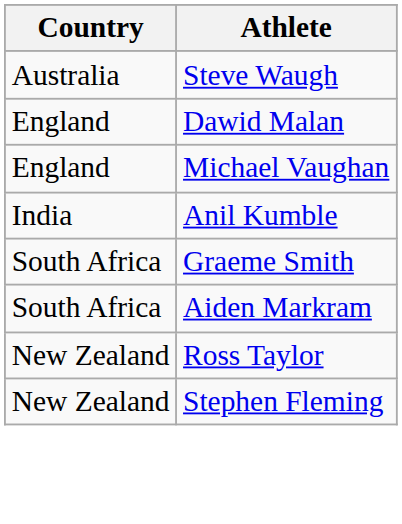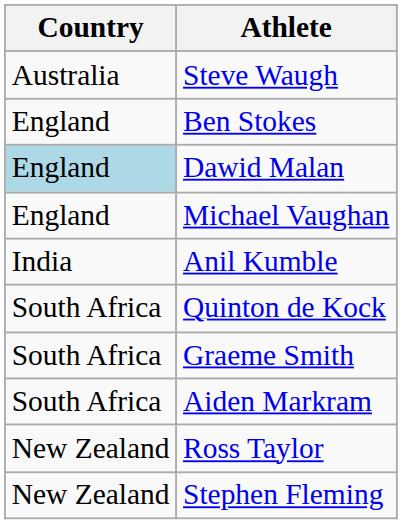+ row: England | Ben Stokes
Dawid Malan | Country: no background -> lightblue background
+ row: South Africa | Quinton de Kock
